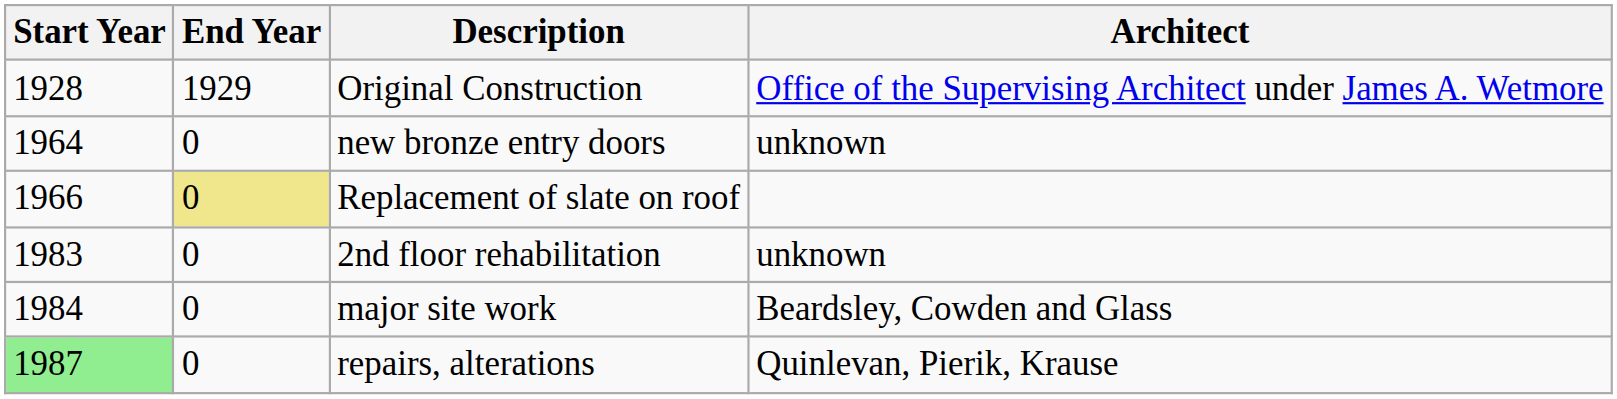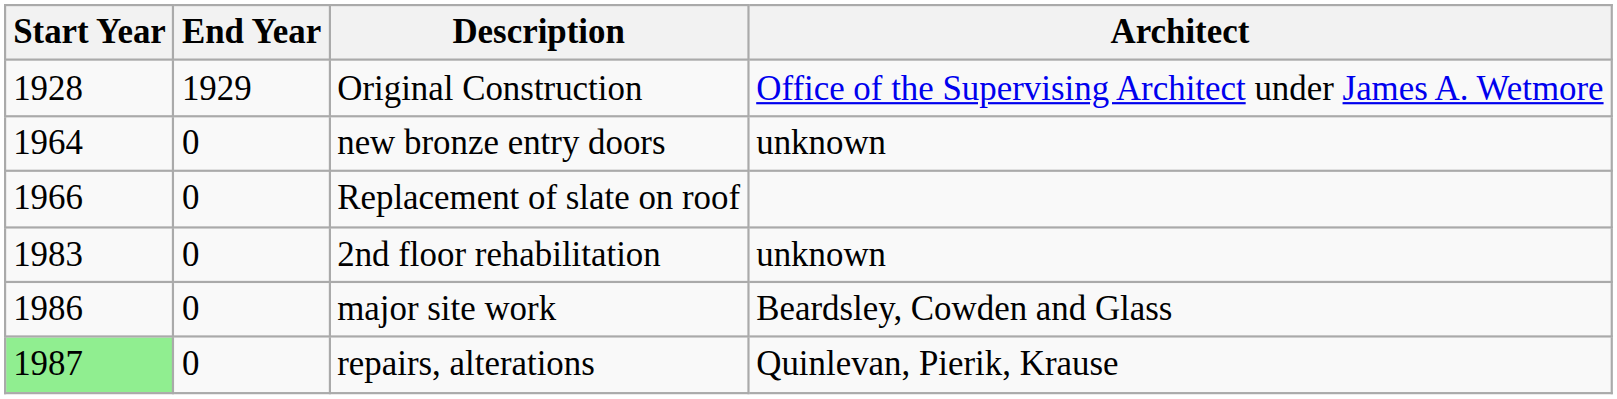Replacement of slate on roof | End Year: khaki background -> no background
major site work | Start Year: 1984 -> 1986
